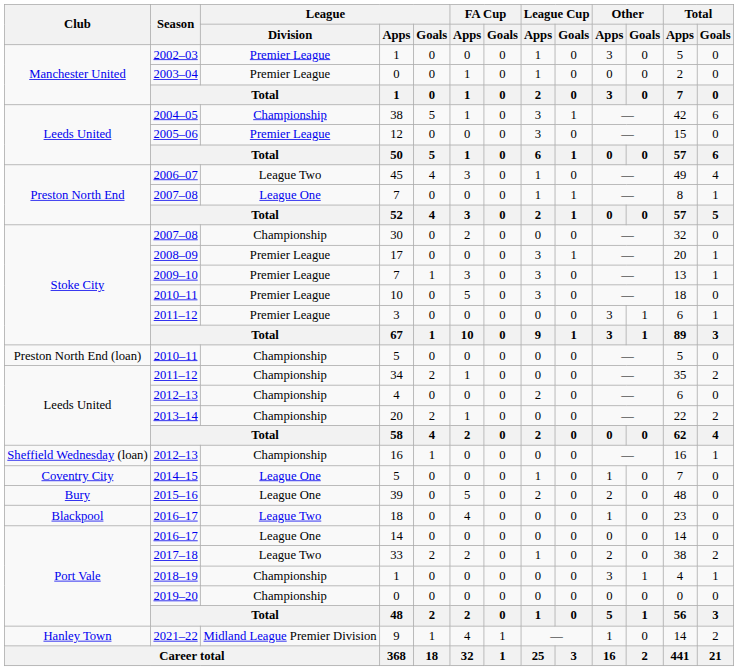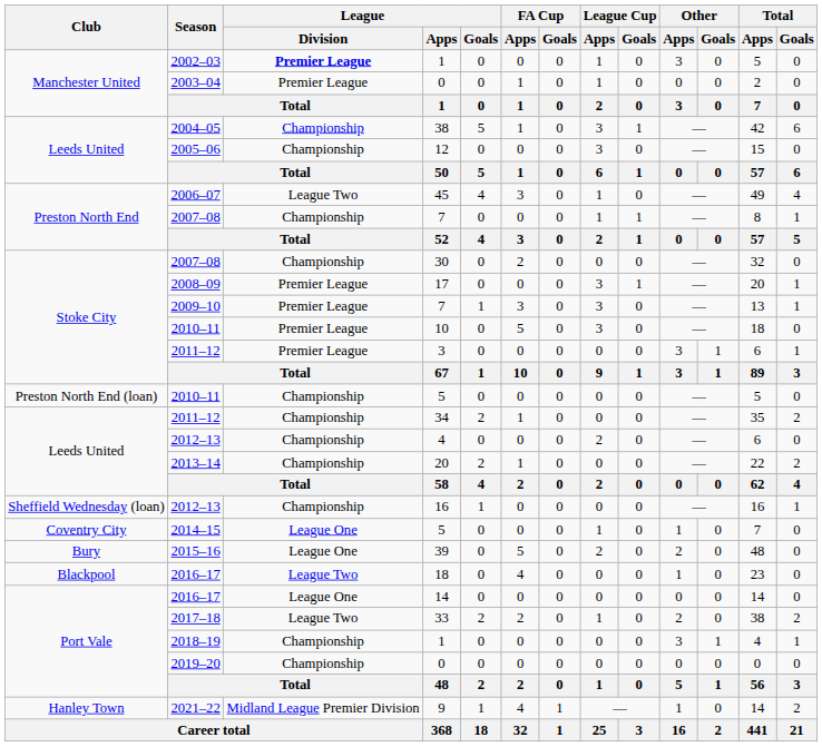2002–03 / 1 | League / Division: normal -> bold
12 | League / Division: Premier League -> Championship
2007–08 / 7 | League / Division: League One -> Championship
